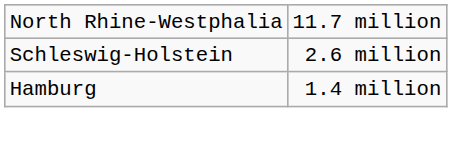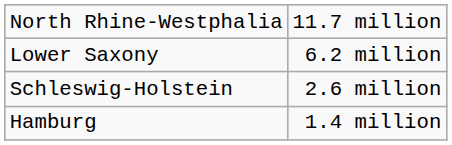+ row: Lower Saxony | 6.2 million
